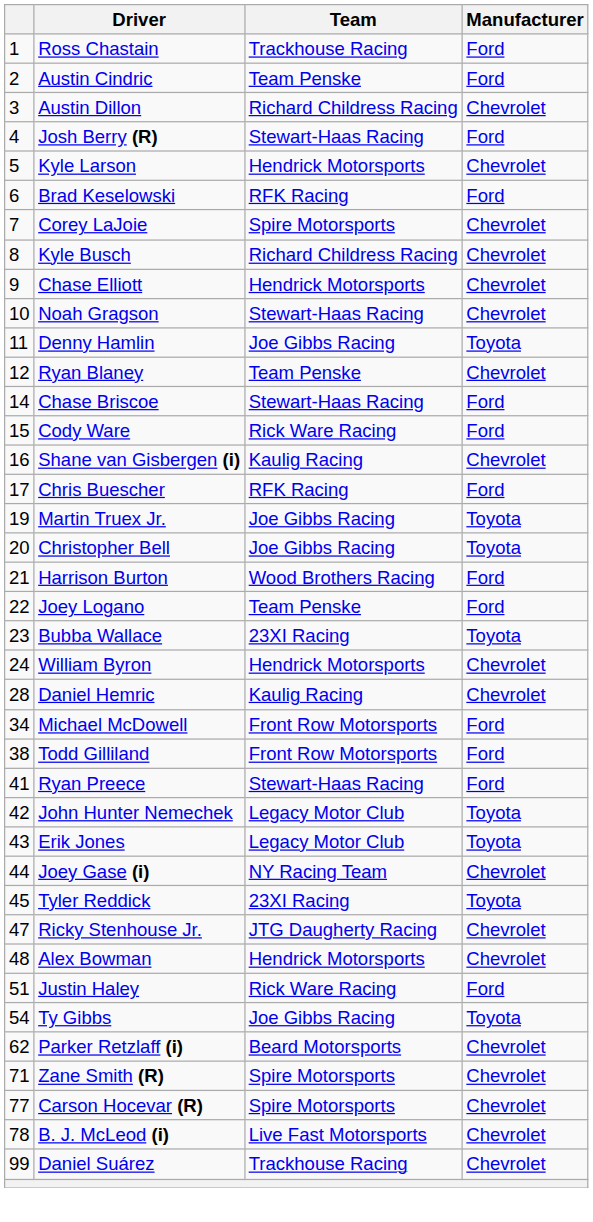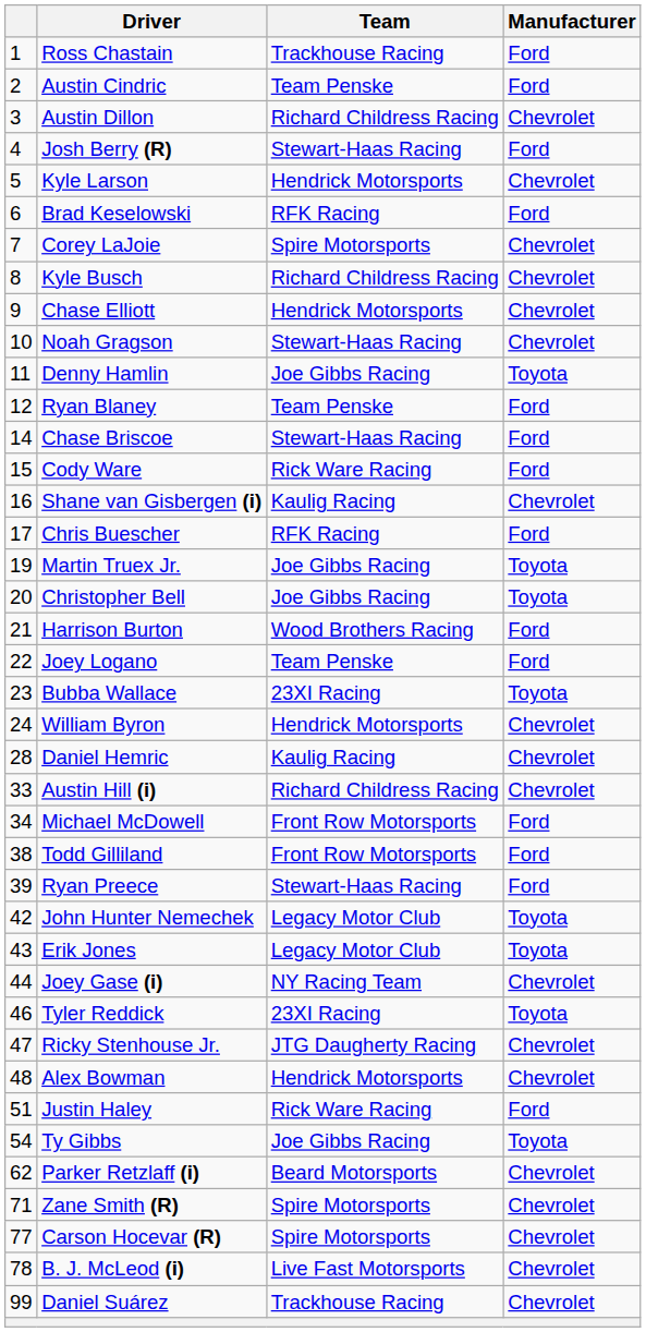Ryan Blaney | Manufacturer: Chevrolet -> Ford
+ row: 33 | Austin Hill (i) | Richard Childress Racing | Chevrolet
Ryan Preece | column 1: 41 -> 39
Tyler Reddick | column 1: 45 -> 46
